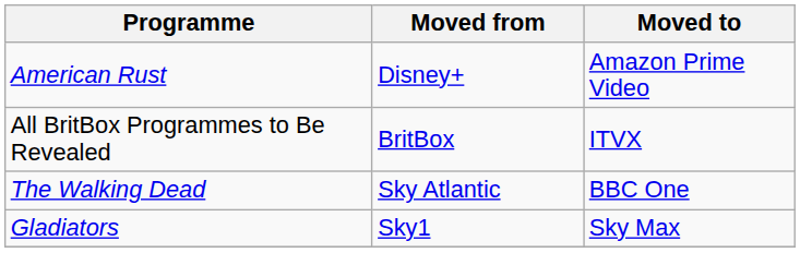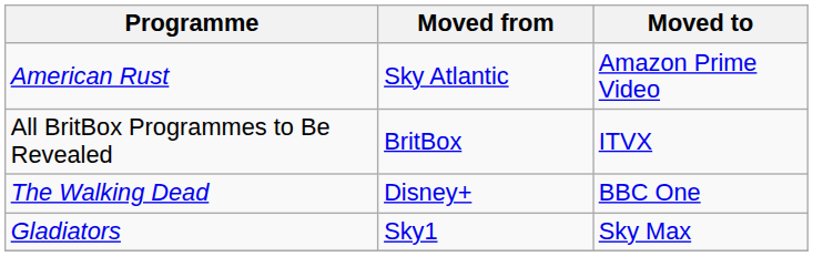American Rust | Moved from: Disney+ -> Sky Atlantic
The Walking Dead | Moved from: Sky Atlantic -> Disney+
